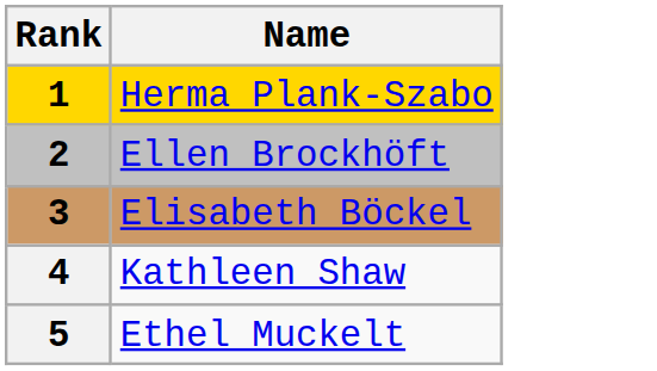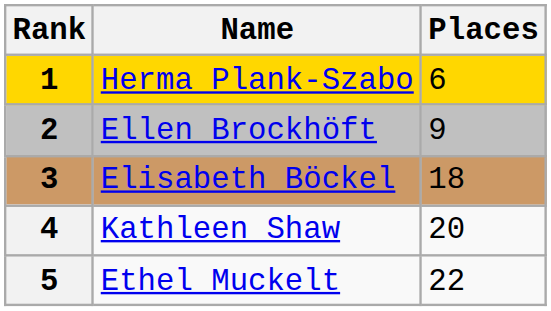+ column: Places | 6 | 9 | 18 | 20 | 22
